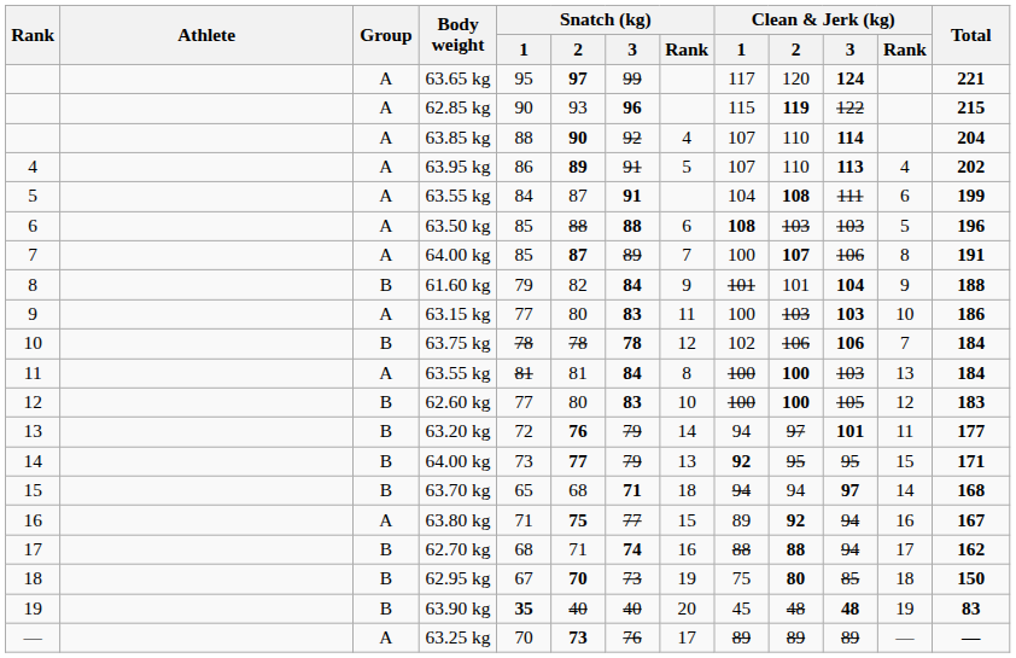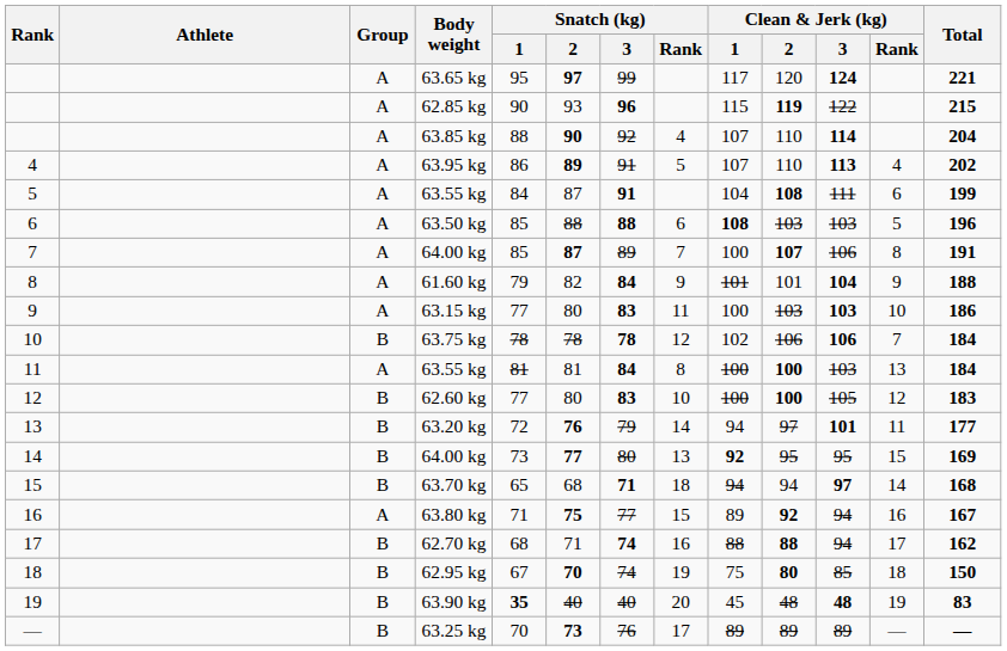61.60 kg | Group: B -> A
14 / 64.00 kg | Snatch (kg) / 3: 79 -> 80
14 / 64.00 kg | Total: 171 -> 169
62.95 kg | Snatch (kg) / 3: 73 -> 74
63.25 kg | Group: A -> B
